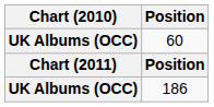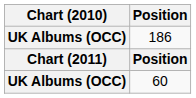rows swapped: 60 <-> 186
